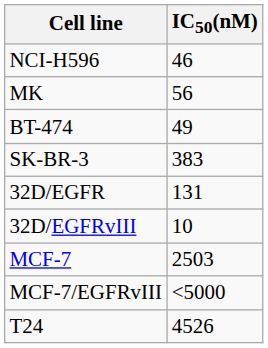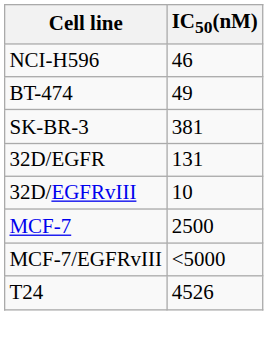- row: MK | 56
SK-BR-3 | IC50(nM): 383 -> 381
MCF-7 | IC50(nM): 2503 -> 2500
